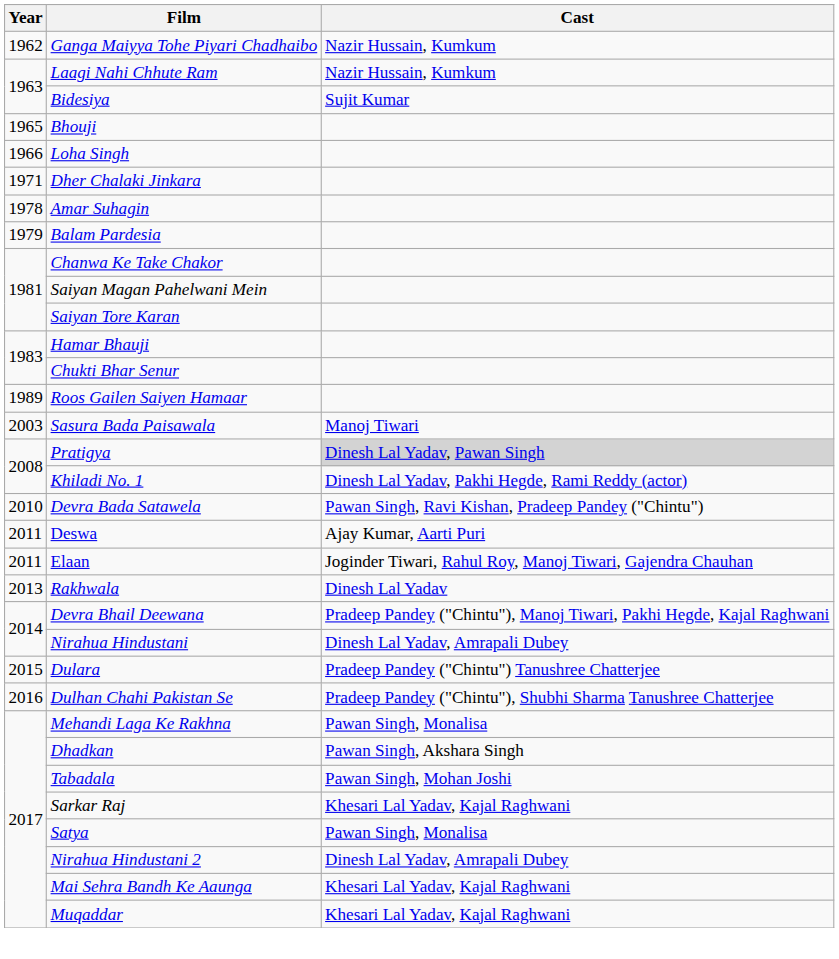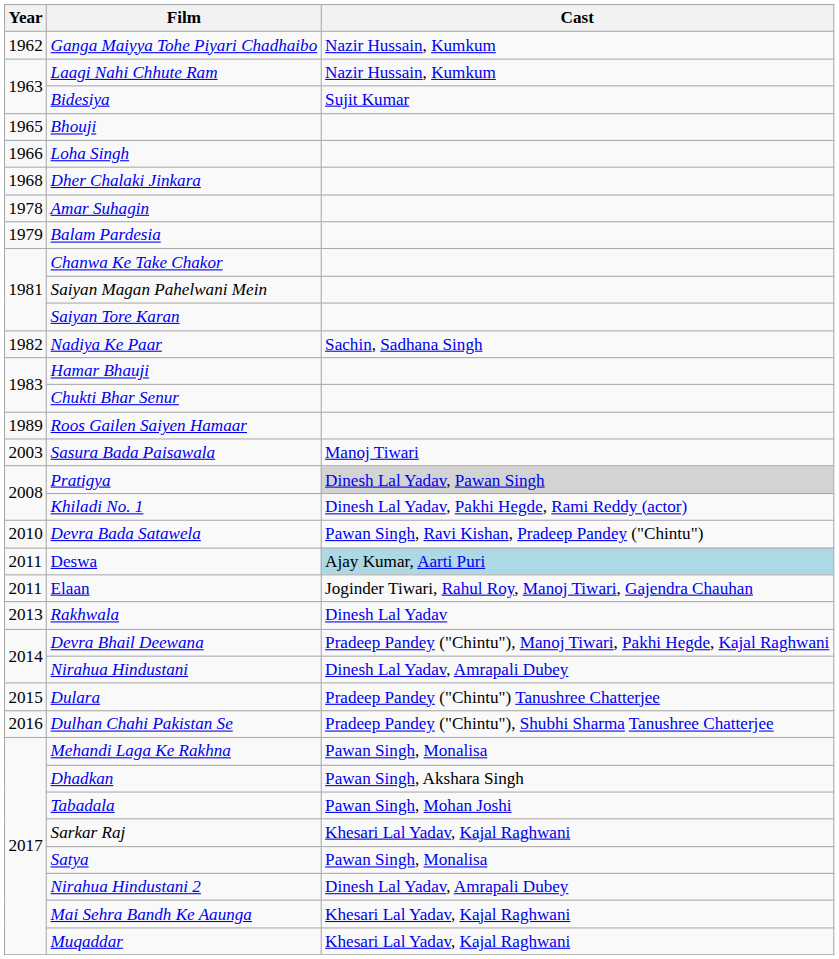Dher Chalaki Jinkara | Year: 1971 -> 1968
+ row: 1982 | Nadiya Ke Paar | Sachin, Sadhana Singh
Deswa | Cast: no background -> lightblue background
